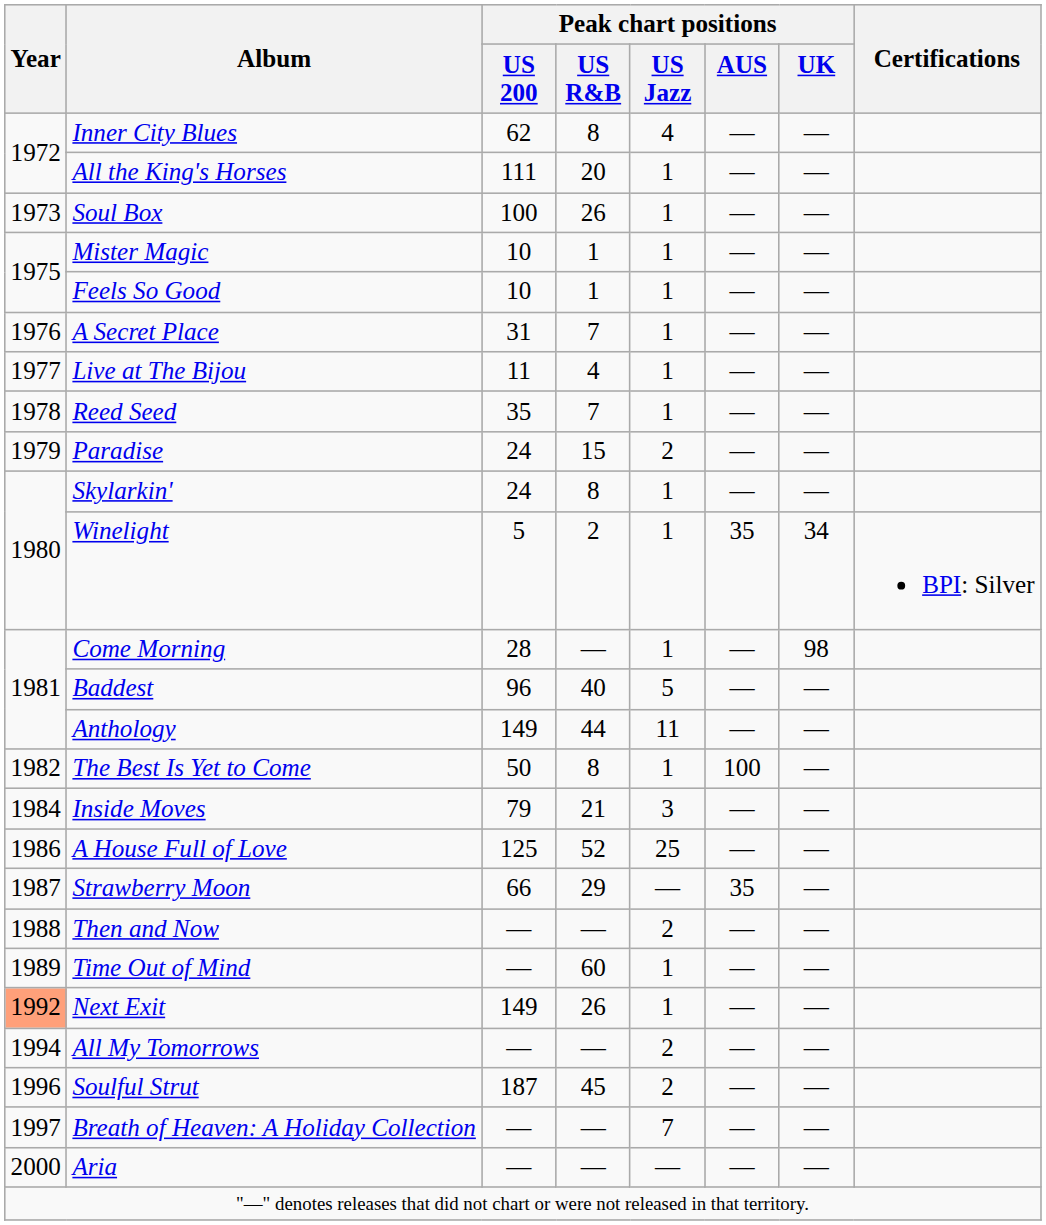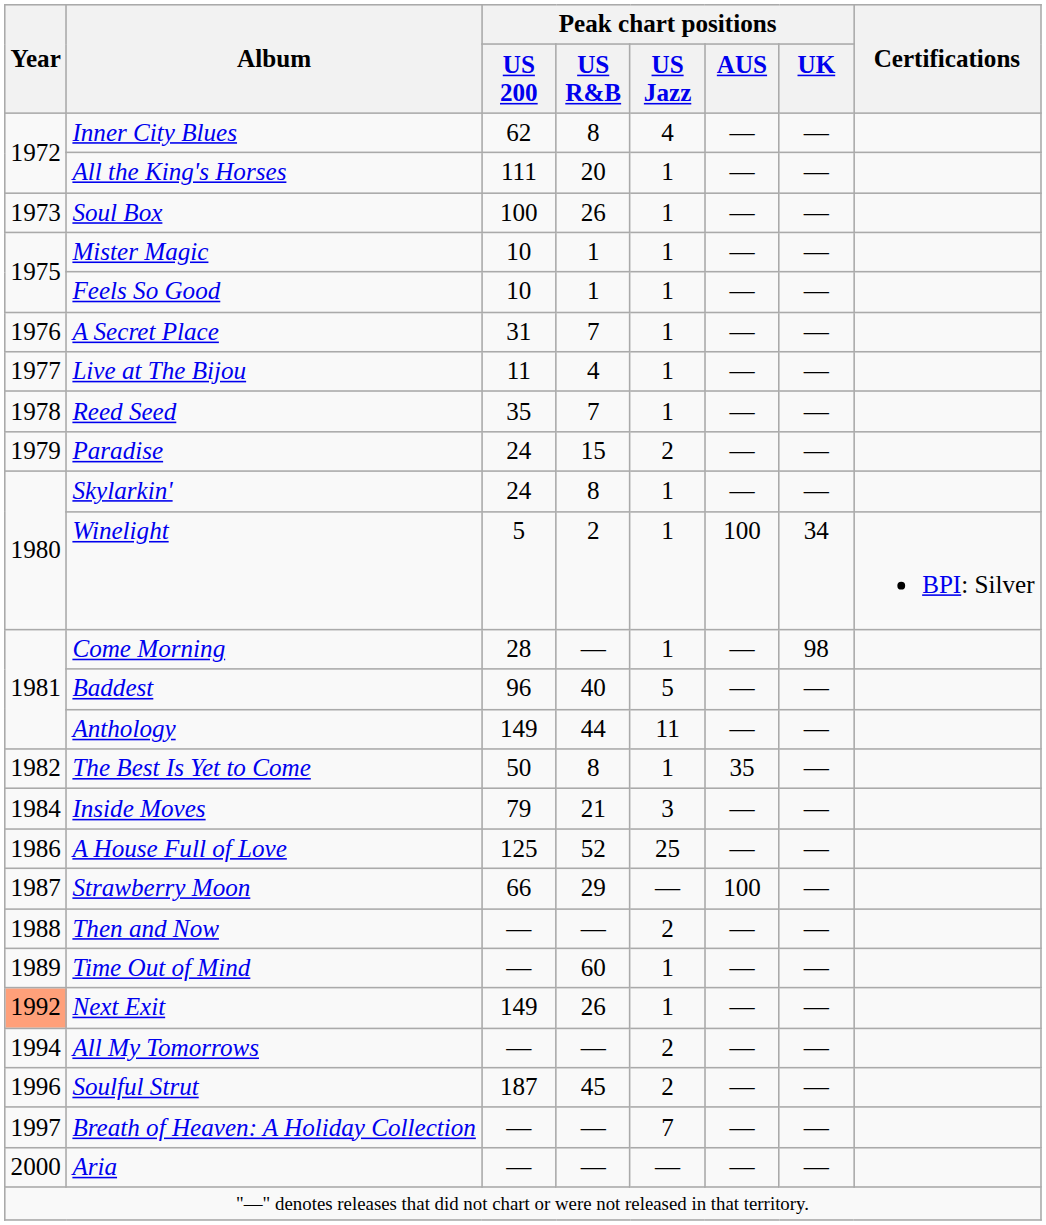Winelight | Peak chart positions / AUS: 35 -> 100
The Best Is Yet to Come | Peak chart positions / AUS: 100 -> 35
Strawberry Moon | Peak chart positions / AUS: 35 -> 100
